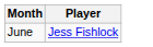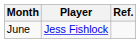+ column: Ref.
